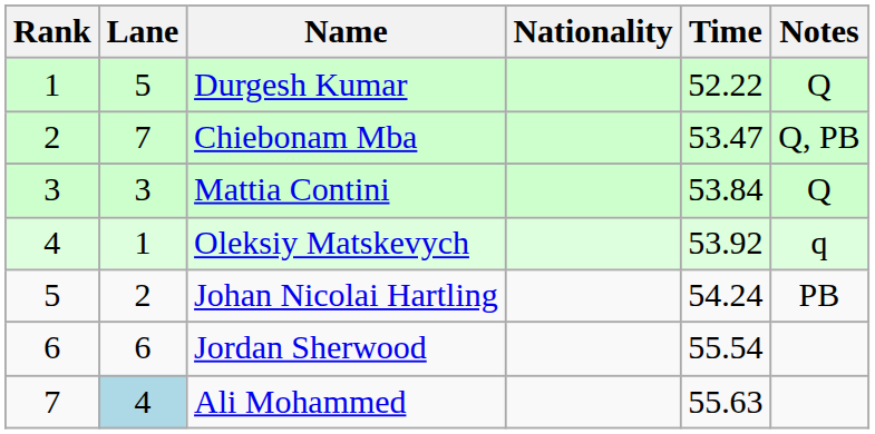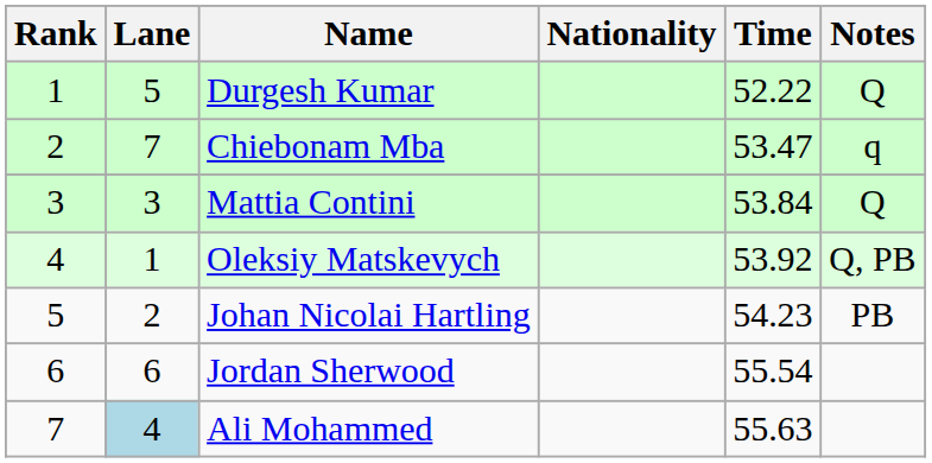Chiebonam Mba | Notes: Q, PB -> q
Oleksiy Matskevych | Notes: q -> Q, PB
Johan Nicolai Hartling | Time: 54.24 -> 54.23
